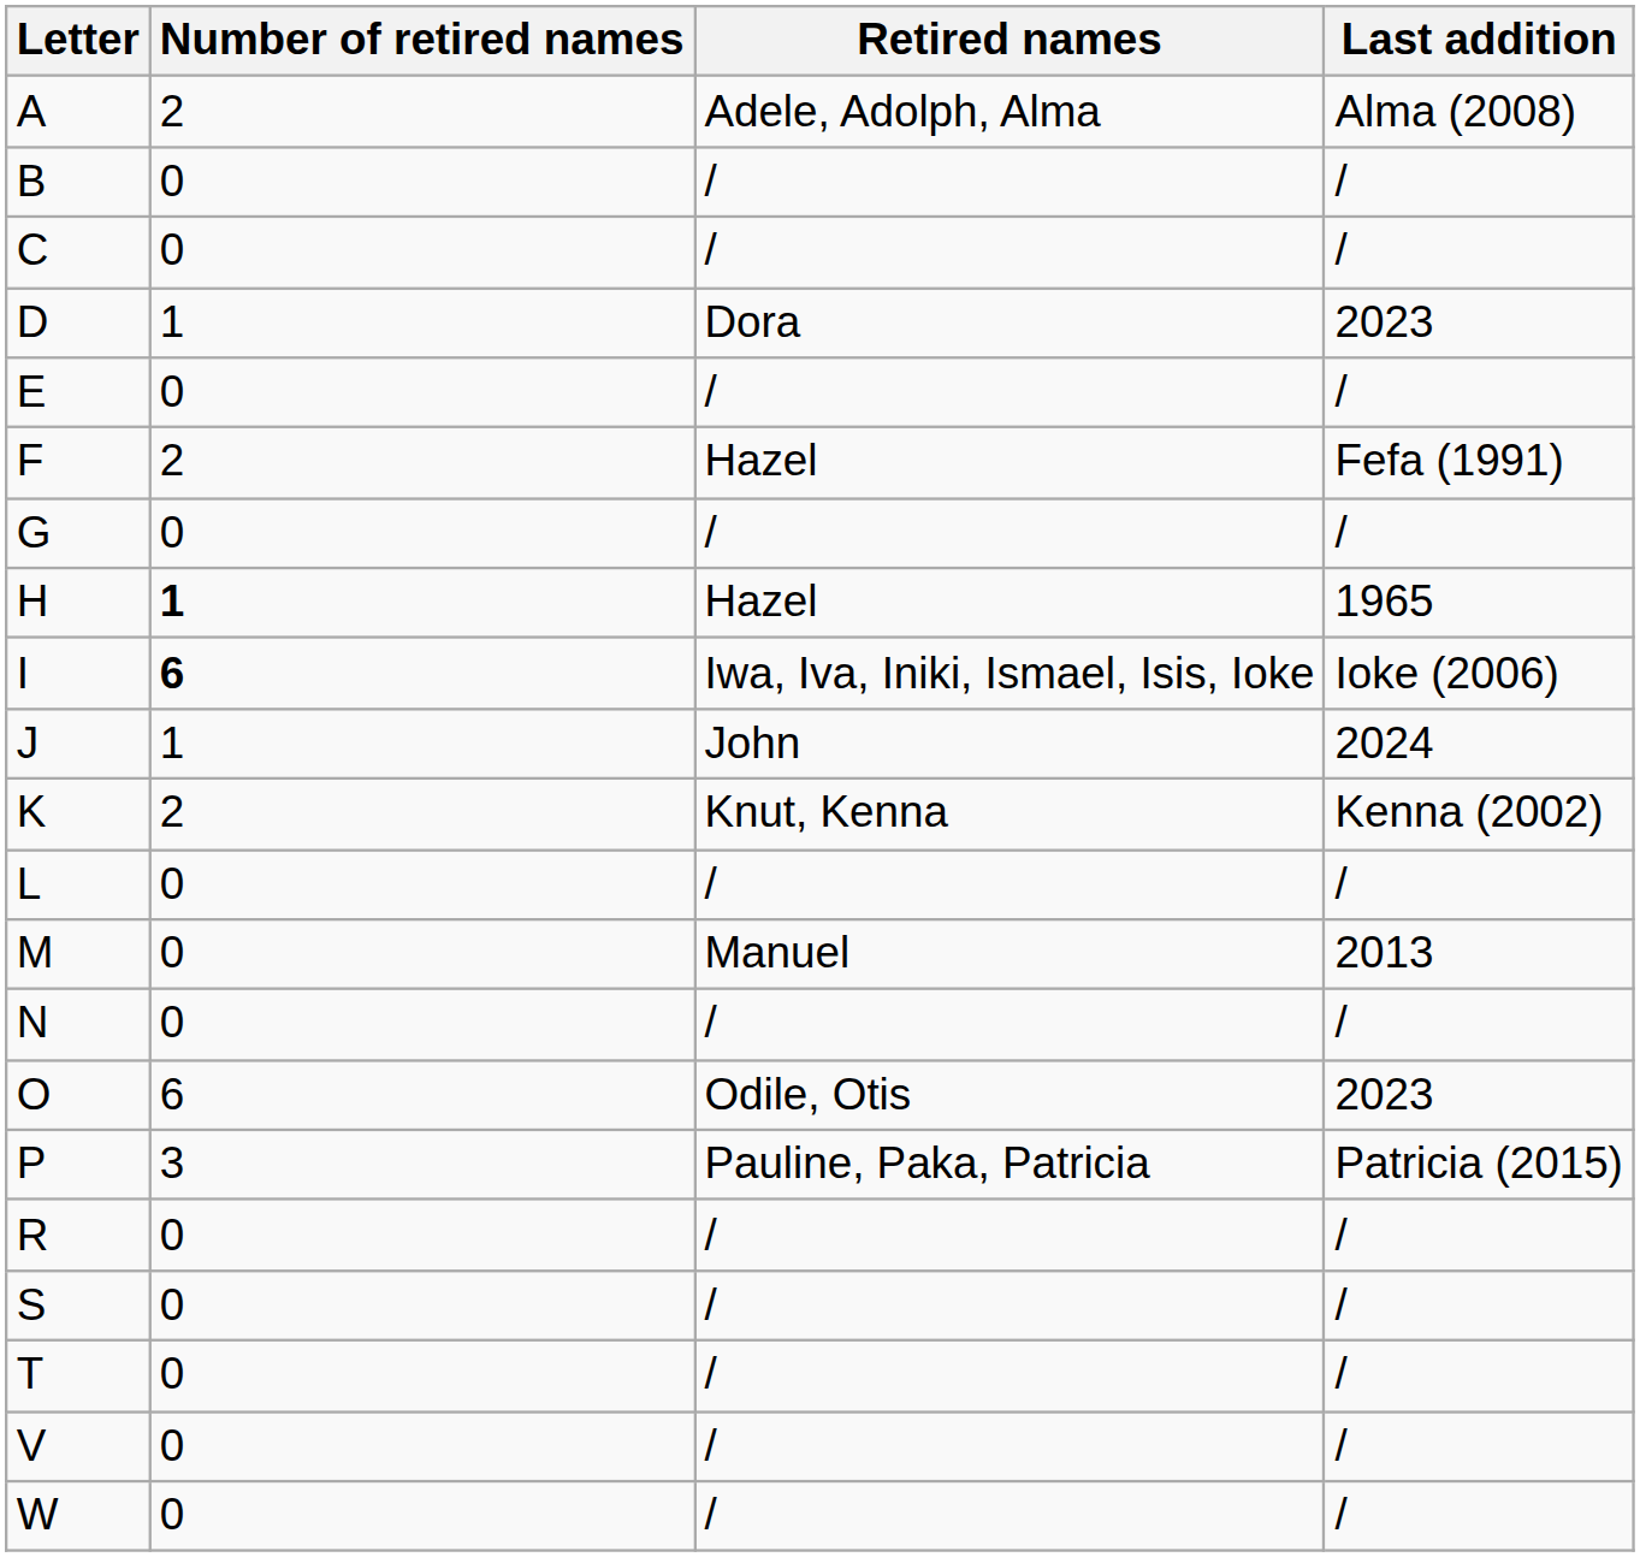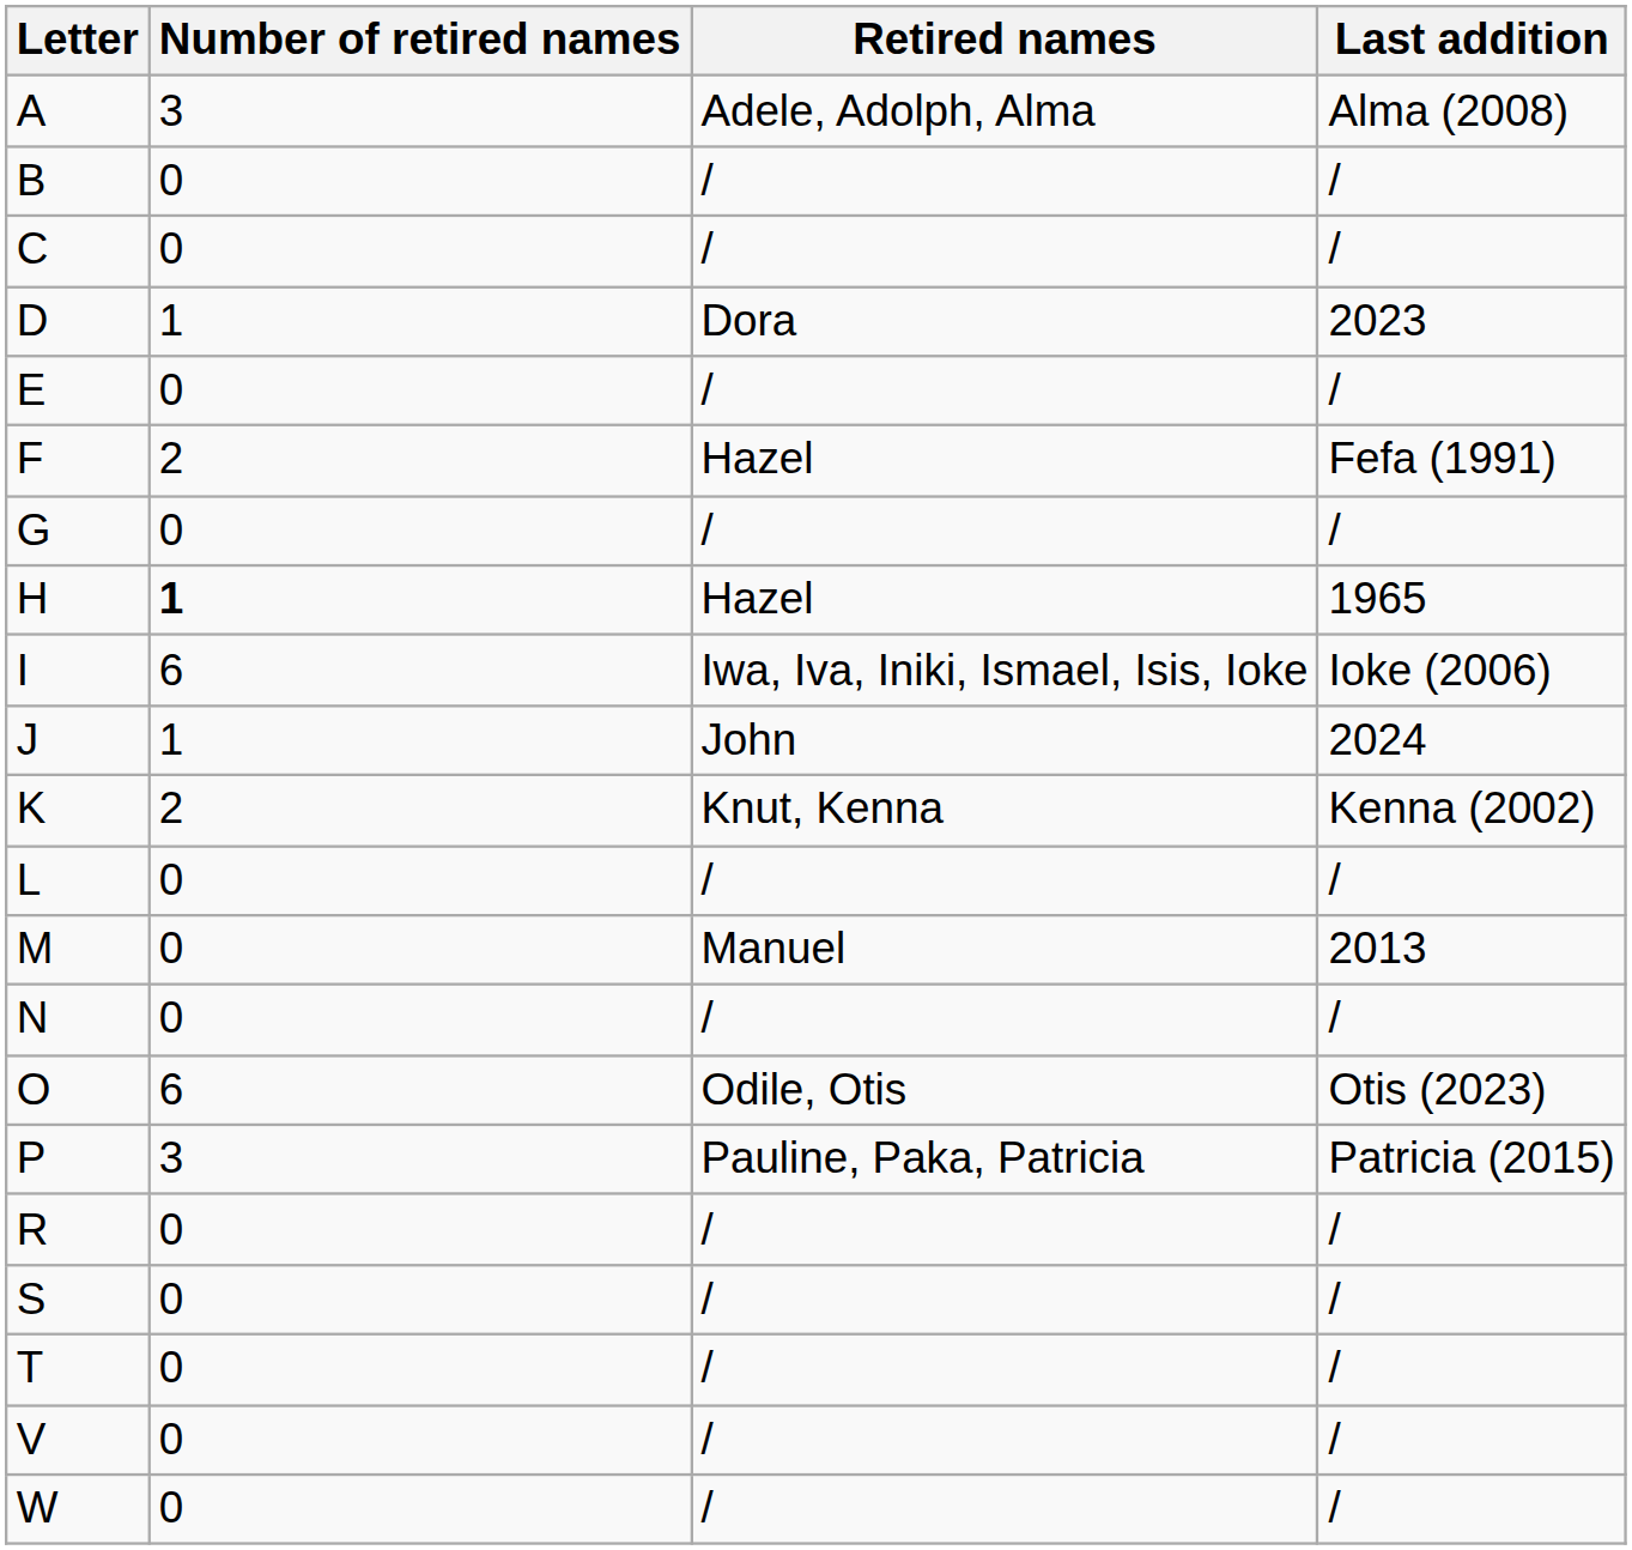A | Number of retired names: 2 -> 3
I | Number of retired names: bold -> normal
O | Last addition: 2023 -> Otis (2023)
